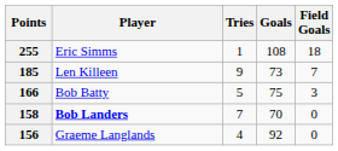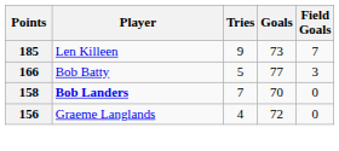- row: 255 | Eric Simms | 1 | 108 | 18
166 | Goals: 75 -> 77
156 | Goals: 92 -> 72
